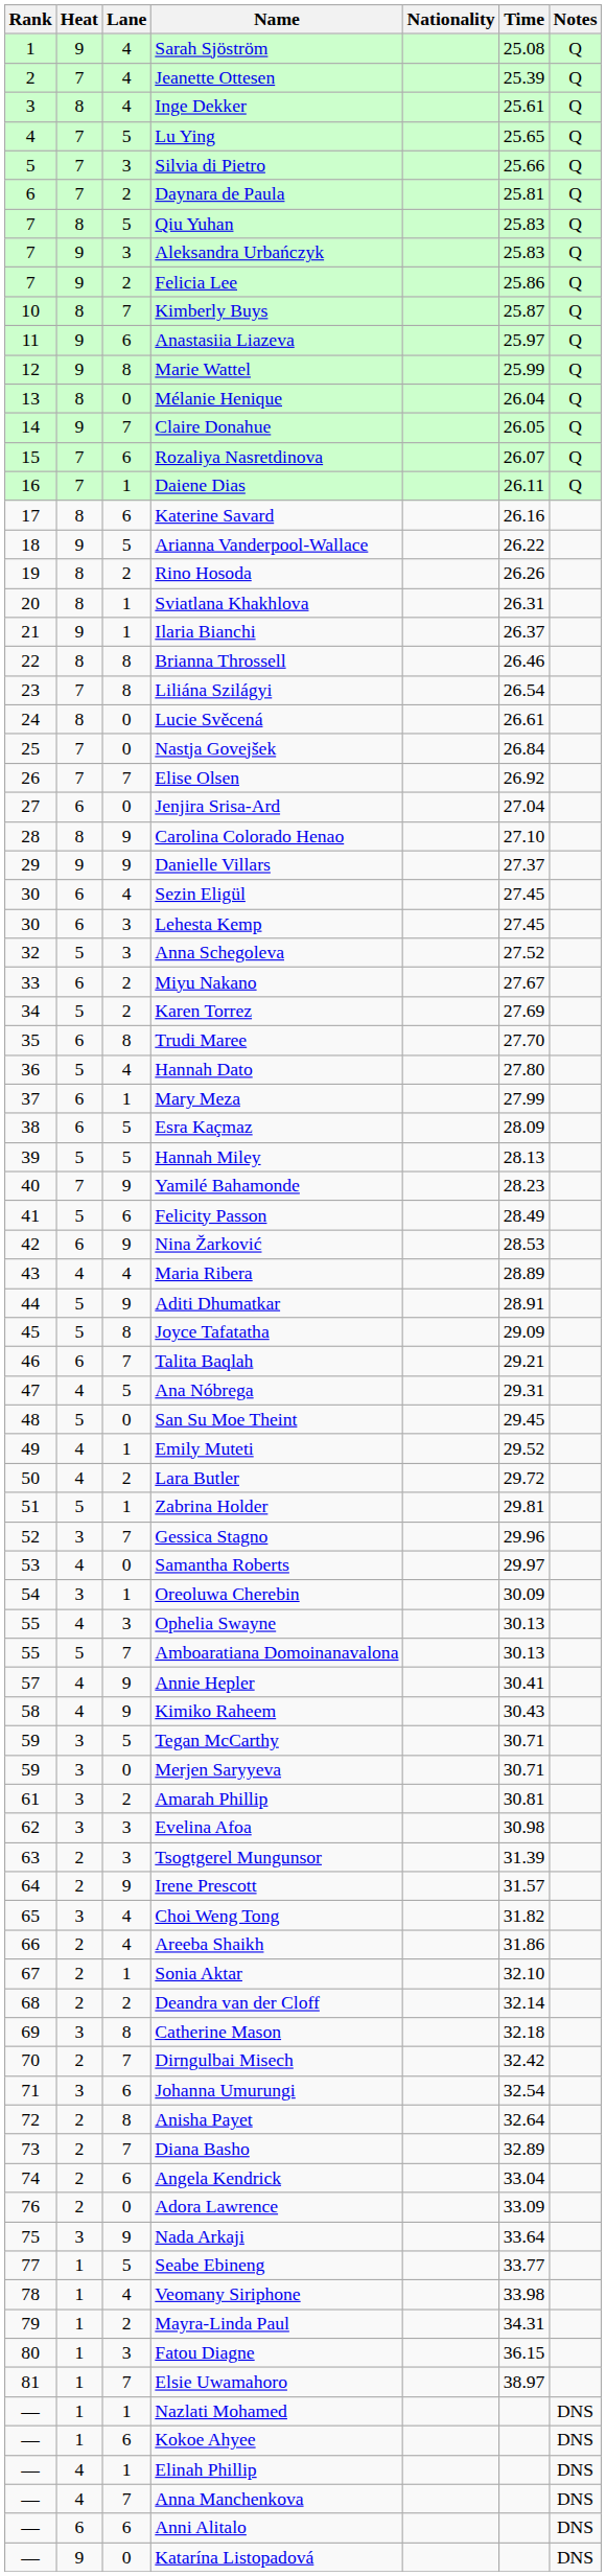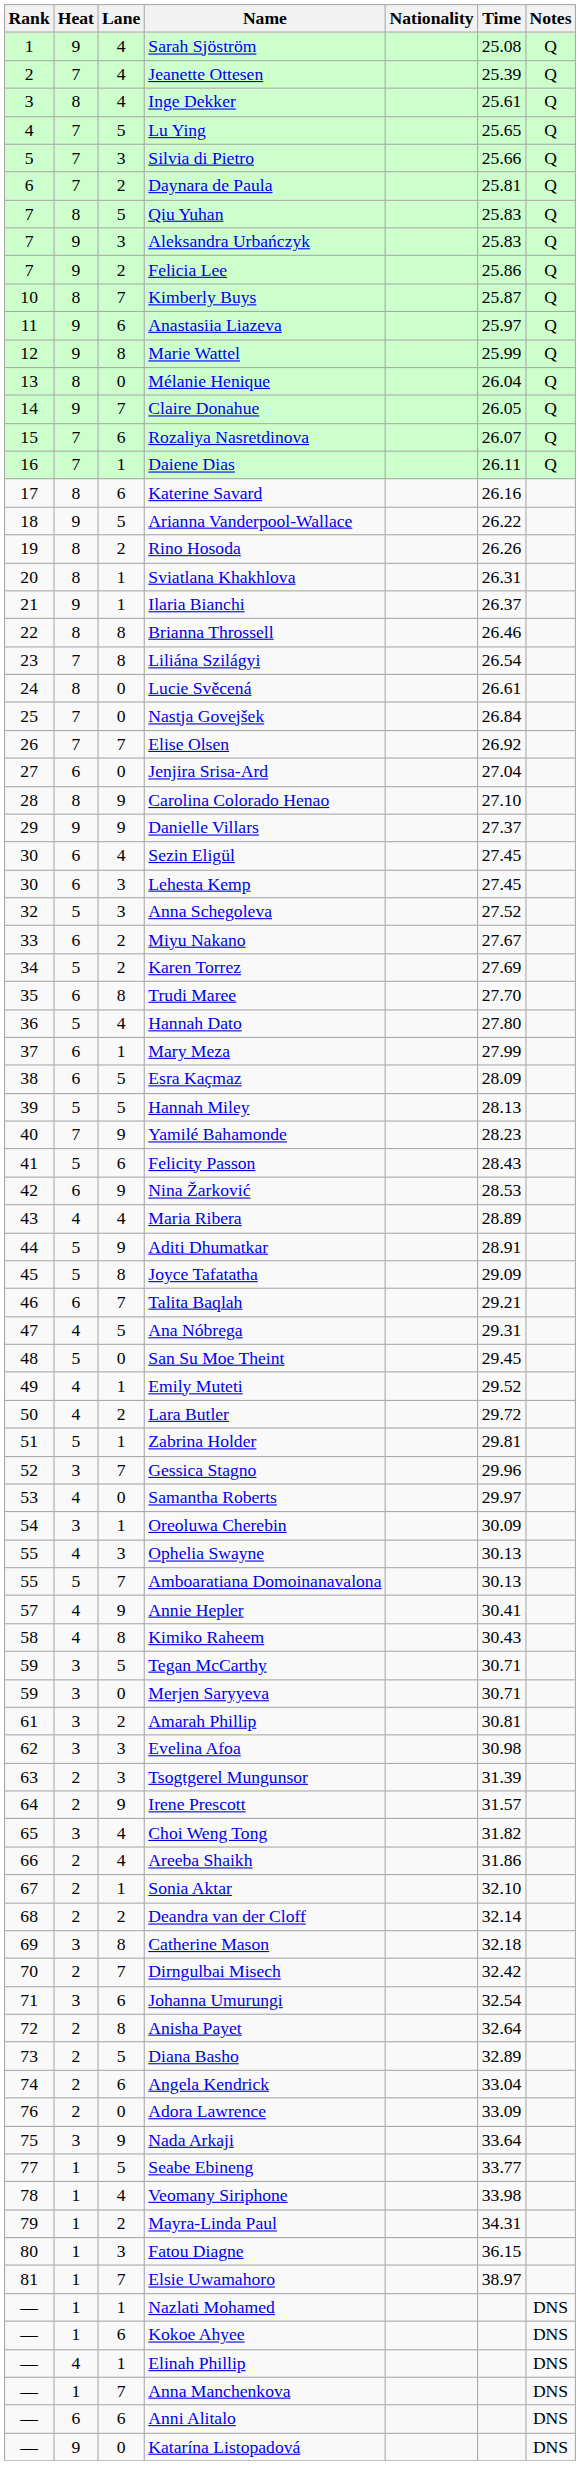Felicity Passon | Time: 28.49 -> 28.43
Kimiko Raheem | Lane: 9 -> 8
Diana Basho | Lane: 7 -> 5
Anna Manchenkova | Heat: 4 -> 1
